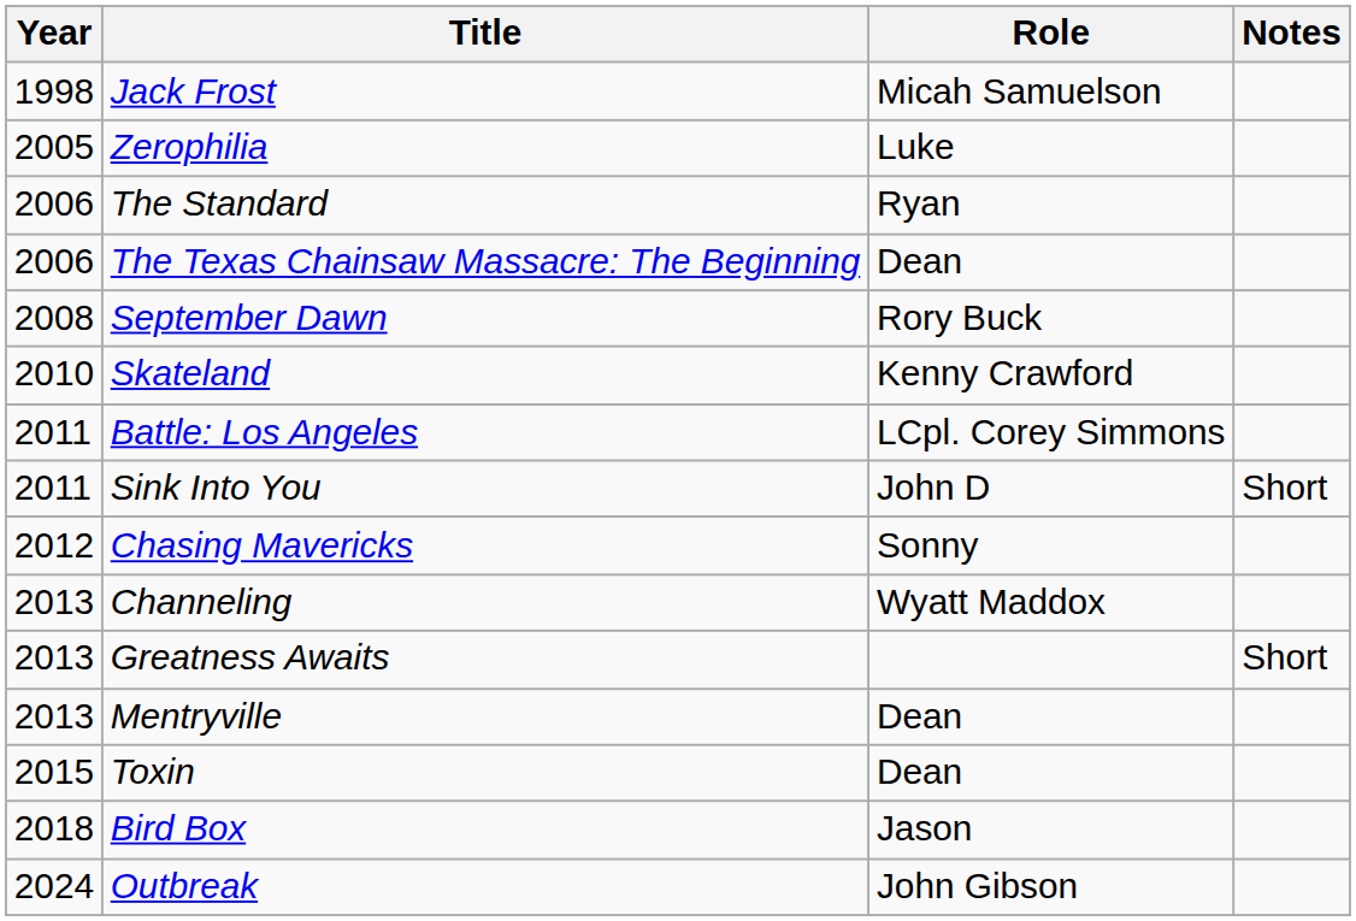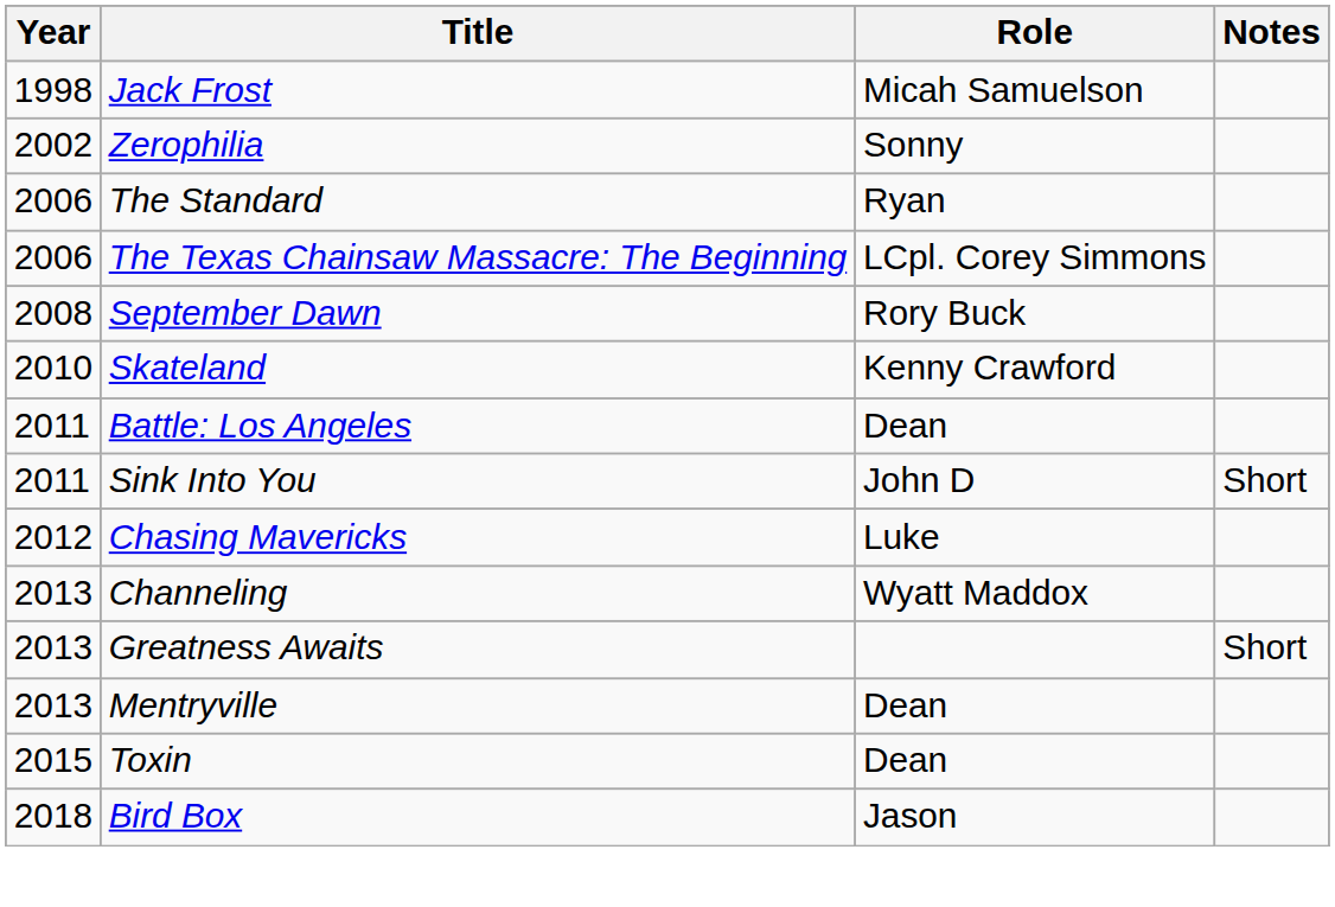Zerophilia | Year: 2005 -> 2002
Zerophilia | Role: Luke -> Sonny
The Texas Chainsaw Massacre: The Beginning | Role: Dean -> LCpl. Corey Simmons
Battle: Los Angeles | Role: LCpl. Corey Simmons -> Dean
Chasing Mavericks | Role: Sonny -> Luke
- row: 2024 | Outbreak | John Gibson
